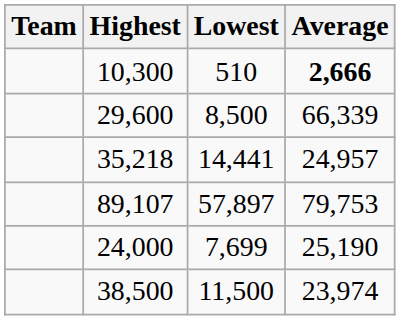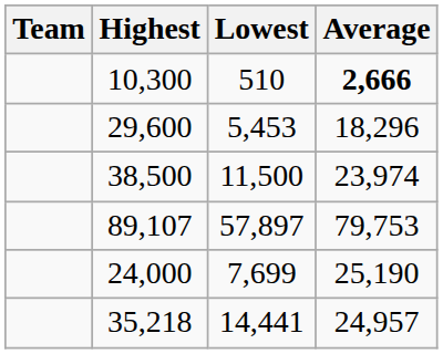29,600 | Lowest: 8,500 -> 5,453
29,600 | Average: 66,339 -> 18,296
rows swapped: 35,218 <-> 38,500
